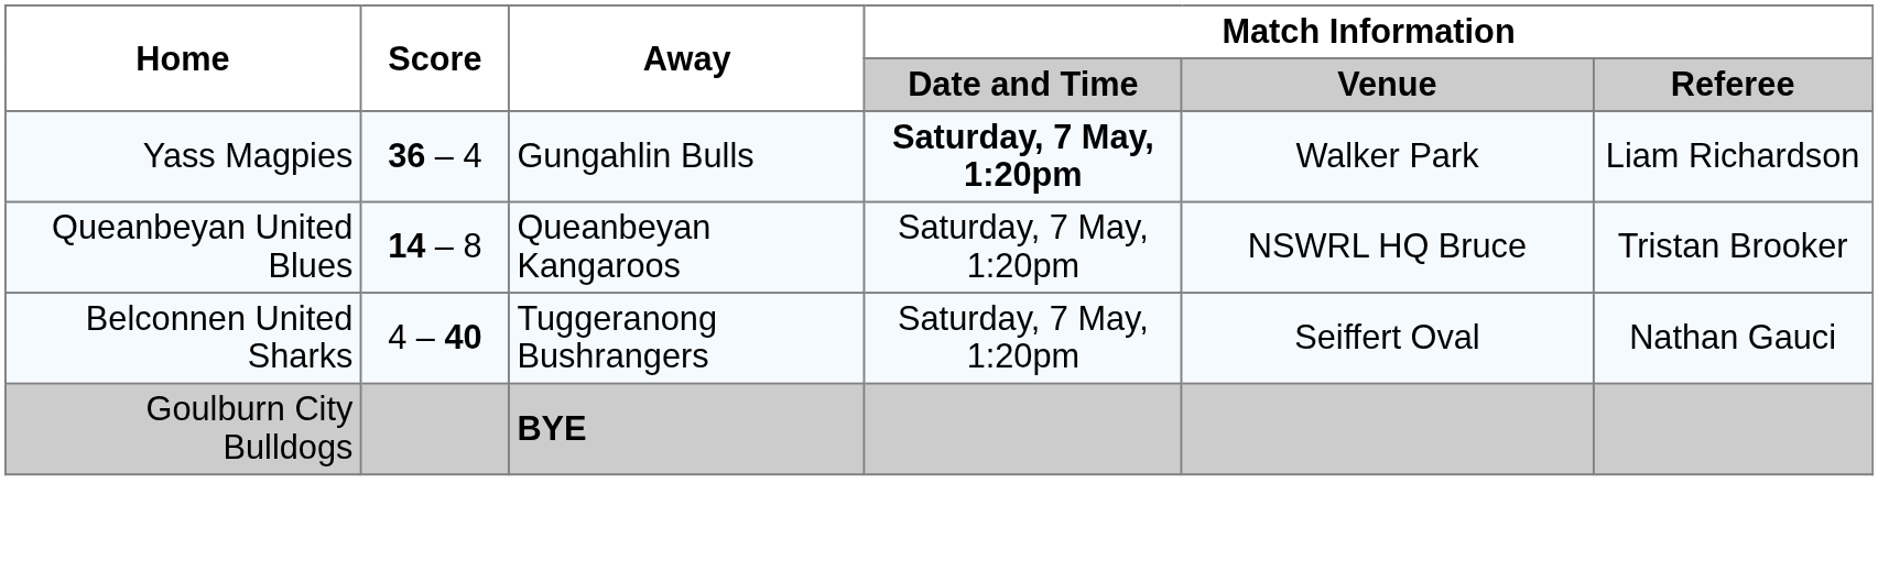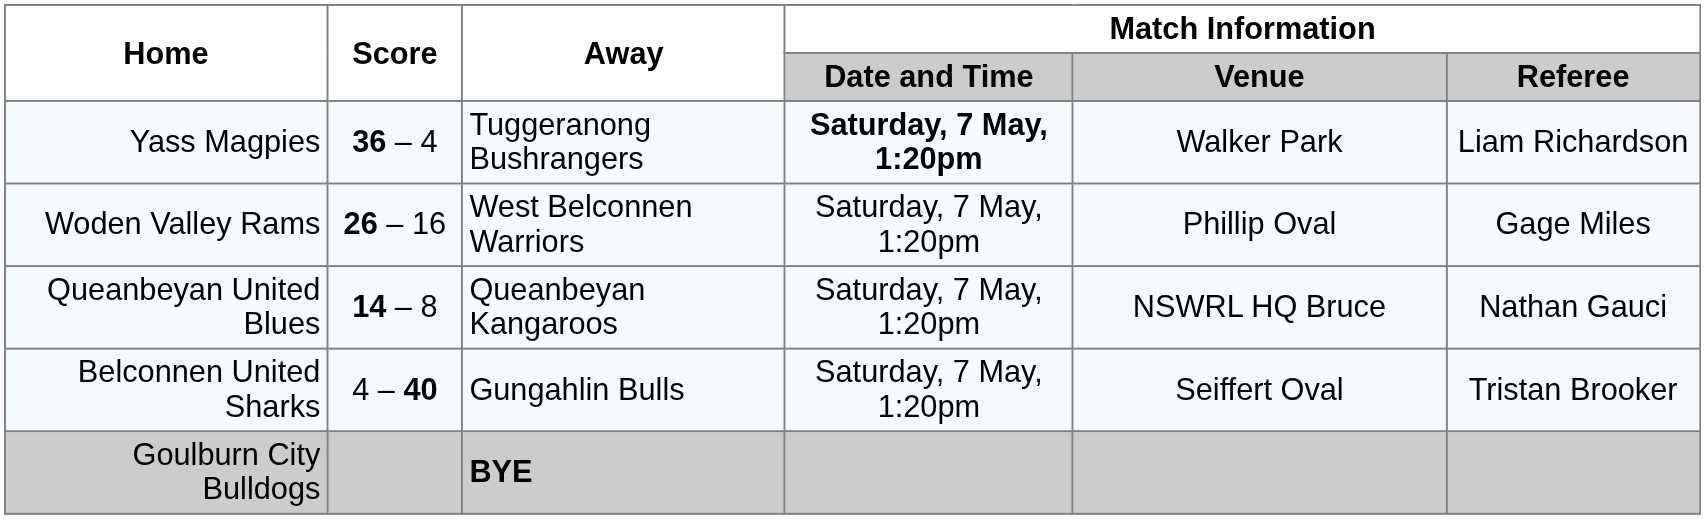Yass Magpies | Away: Gungahlin Bulls -> Tuggeranong Bushrangers
+ row: Woden Valley Rams | 26 – 16 | West Belconnen Warriors | Saturday, 7 May, 1:20pm | Phillip Oval | Gage Miles
Queanbeyan United Blues | Match Information / Referee: Tristan Brooker -> Nathan Gauci
Belconnen United Sharks | Away: Tuggeranong Bushrangers -> Gungahlin Bulls
Belconnen United Sharks | Match Information / Referee: Nathan Gauci -> Tristan Brooker
